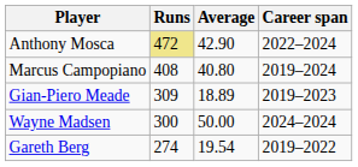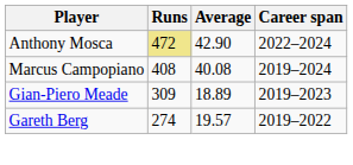Marcus Campopiano | Average: 40.80 -> 40.08
- row: Wayne Madsen | 300 | 50.00 | 2024–2024
Gareth Berg | Average: 19.54 -> 19.57
